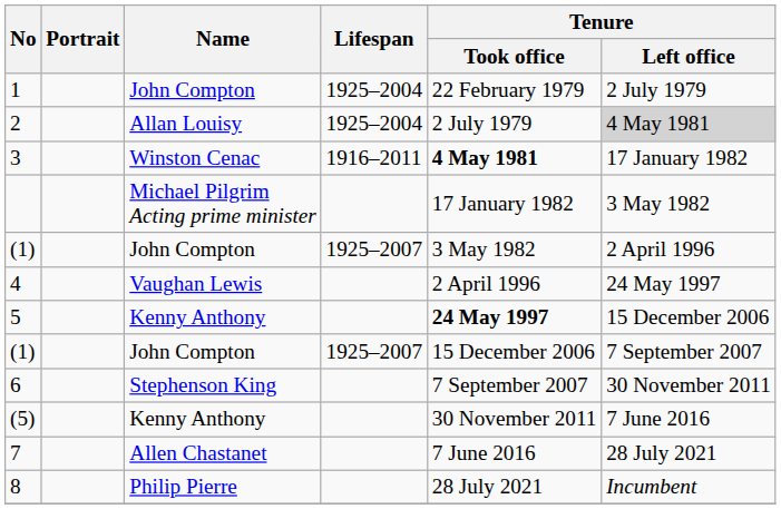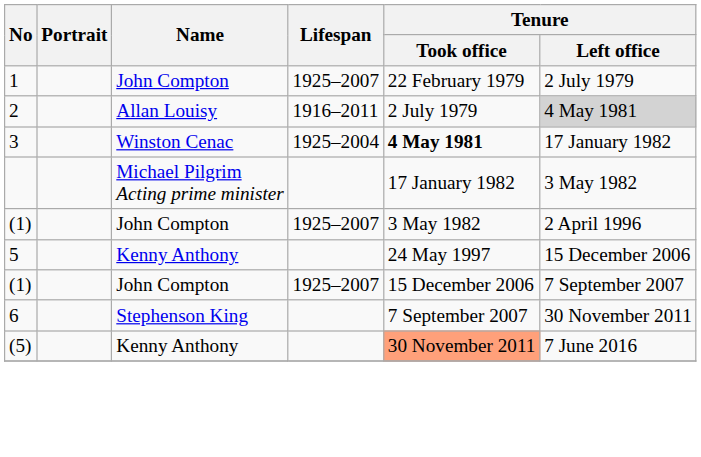1 | Lifespan: 1925–2004 -> 1925–2007
2 | Lifespan: 1925–2004 -> 1916–2011
3 | Lifespan: 1916–2011 -> 1925–2004
- row: 4 | Vaughan Lewis | 2 April 1996 | 24 May 1997
5 | Tenure / Took office: bold -> normal
(5) | Tenure / Took office: no background -> lightsalmon background
- row: 7 | Allen Chastanet | 7 June 2016 | 28 July 2021
- row: 8 | Philip Pierre | 28 July 2021 | Incumbent
